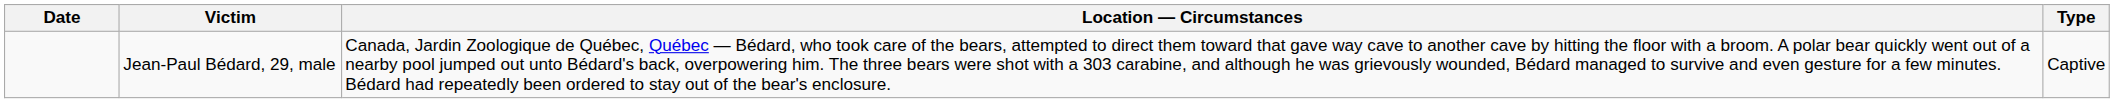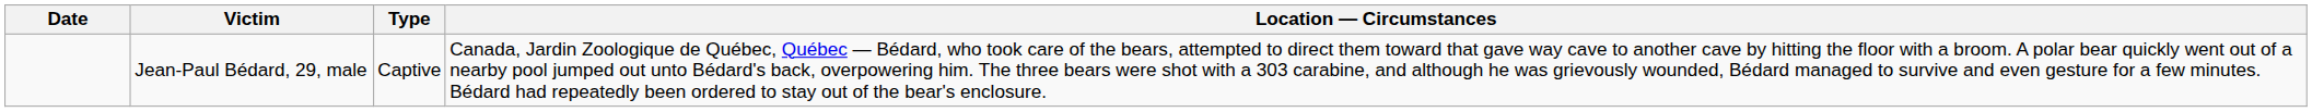columns swapped: Type <-> Location — Circumstances
